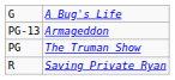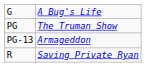rows swapped: PG <-> PG-13
